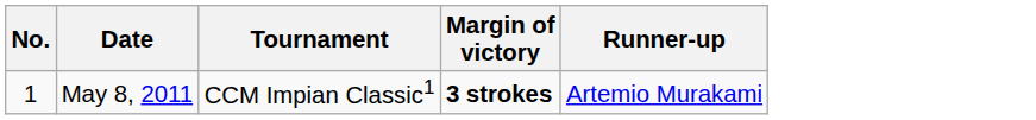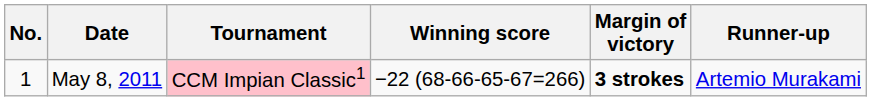+ column: Winning score | −22 (68-66-65-67=266)
May 8, 2011 | Tournament: no background -> pink background
